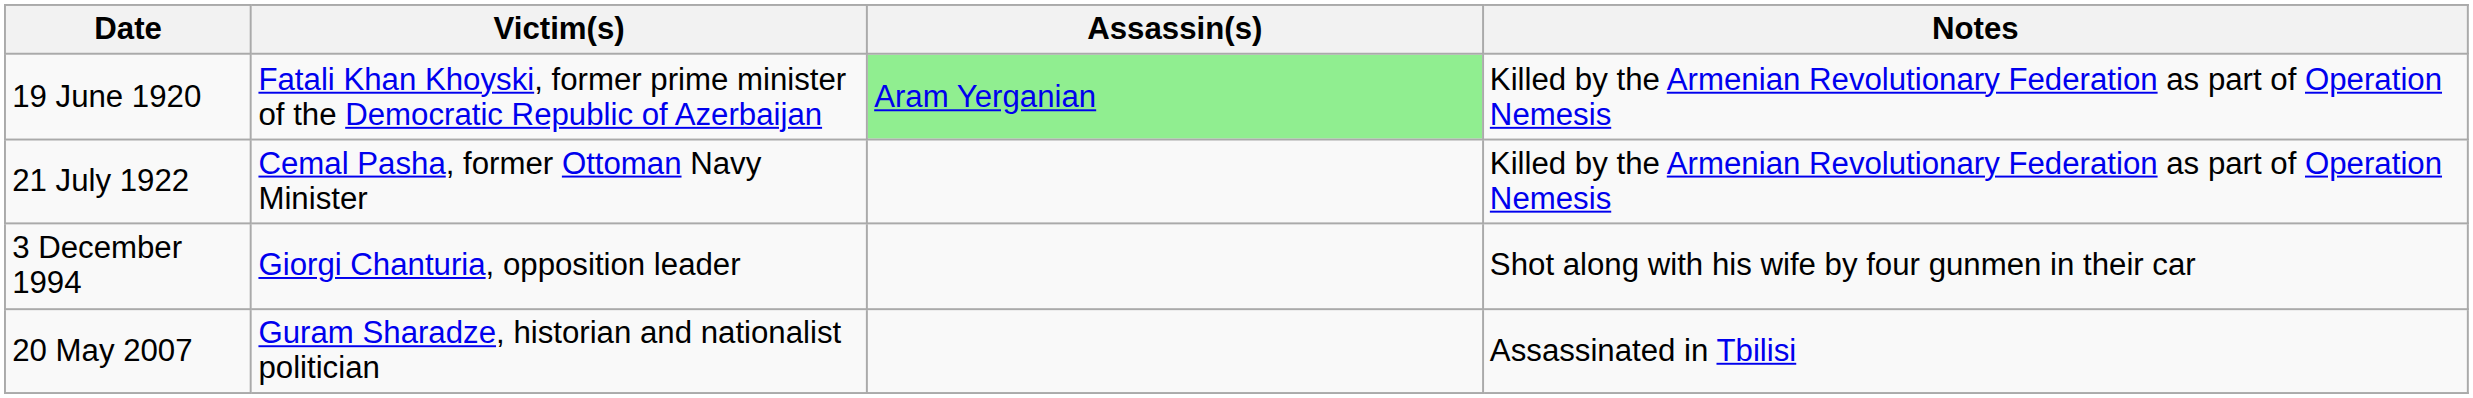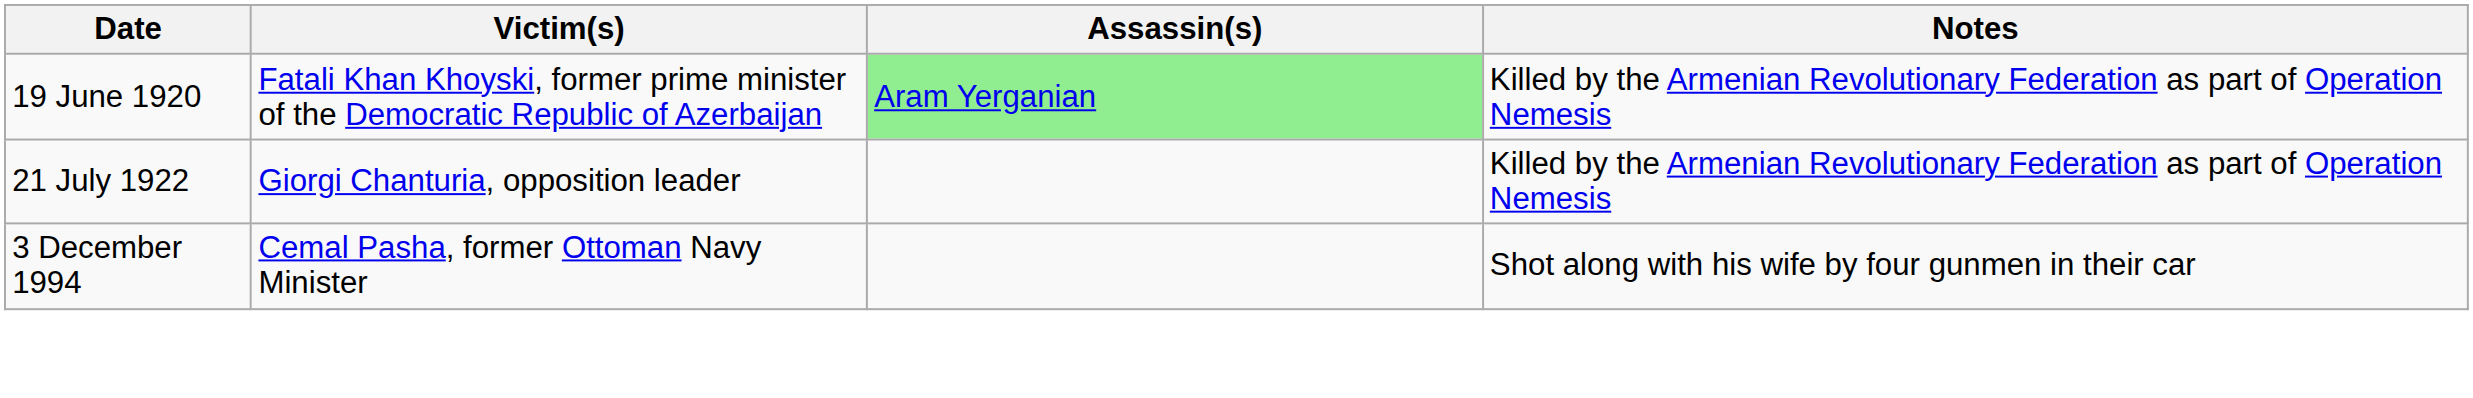21 July 1922 | Victim(s): Cemal Pasha, former Ottoman Navy Minister -> Giorgi Chanturia, opposition leader
3 December 1994 | Victim(s): Giorgi Chanturia, opposition leader -> Cemal Pasha, former Ottoman Navy Minister
- row: 20 May 2007 | Guram Sharadze, historian and nationalist politician | Assassinated in Tbilisi
